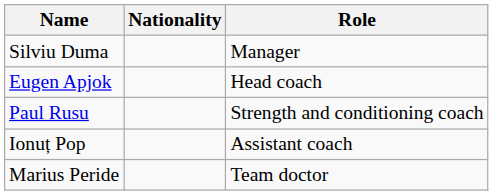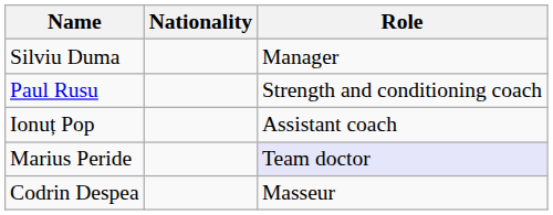- row: Eugen Apjok | Head coach
Marius Peride | Role: no background -> lavender background
+ row: Codrin Despea | Masseur
